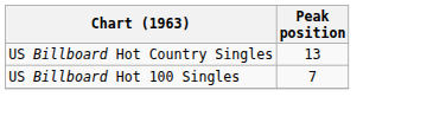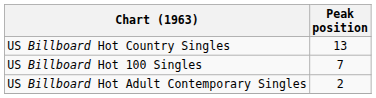+ row: US Billboard Hot Adult Contemporary Singles | 2
